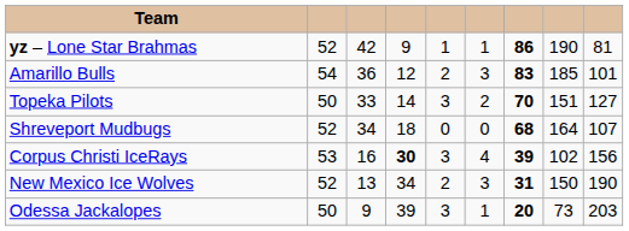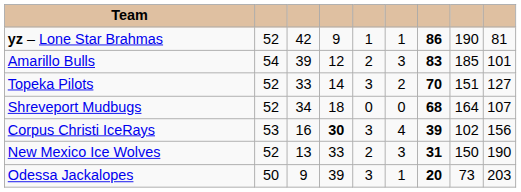Amarillo Bulls | column 3: 36 -> 39
Topeka Pilots | column 2: 50 -> 52
New Mexico Ice Wolves | column 4: 34 -> 33
